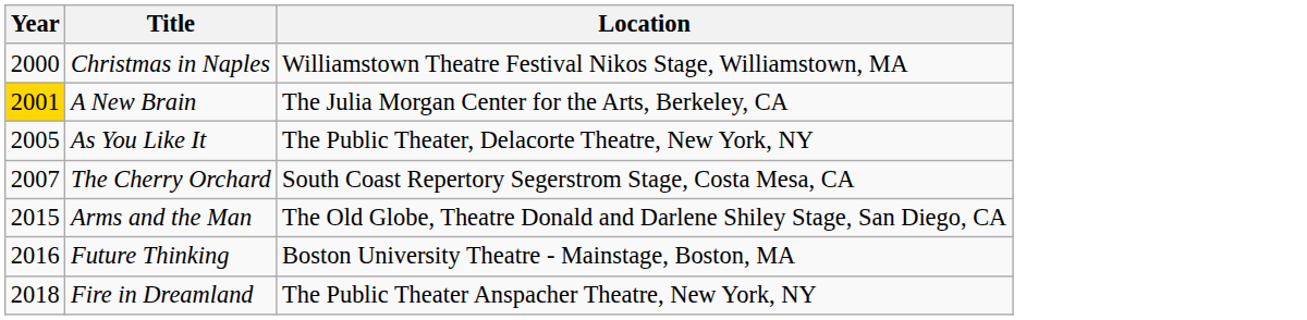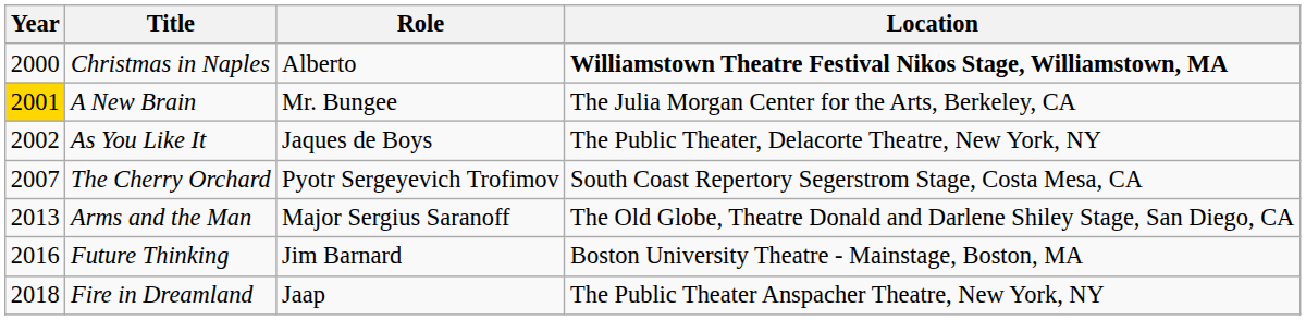+ column: Role | Alberto | Mr. Bungee | Jaques de Boys | Pyotr Sergeyevich Trofimov | Major Sergius Saranoff | Jim Barnard | Jaap
Christmas in Naples | Location: normal -> bold
As You Like It | Year: 2005 -> 2002
Arms and the Man | Year: 2015 -> 2013
